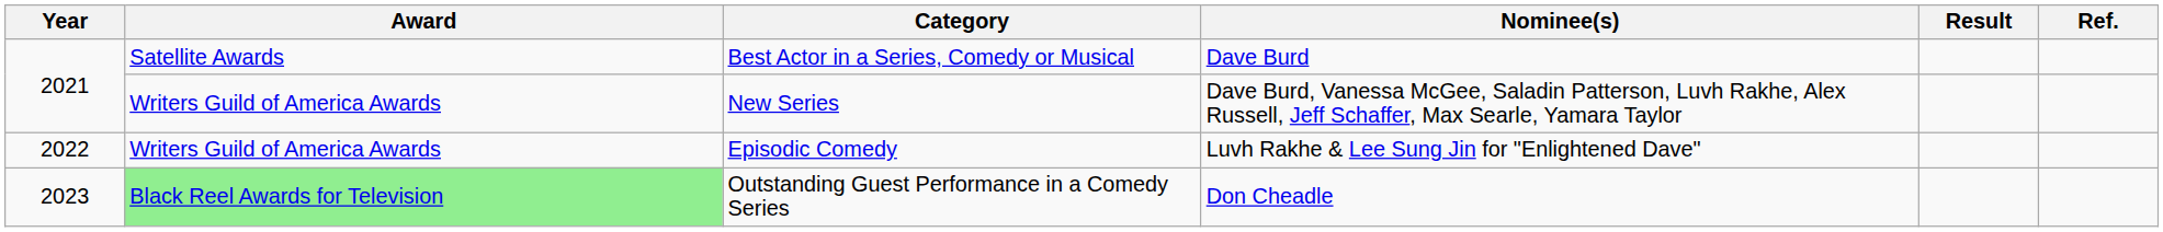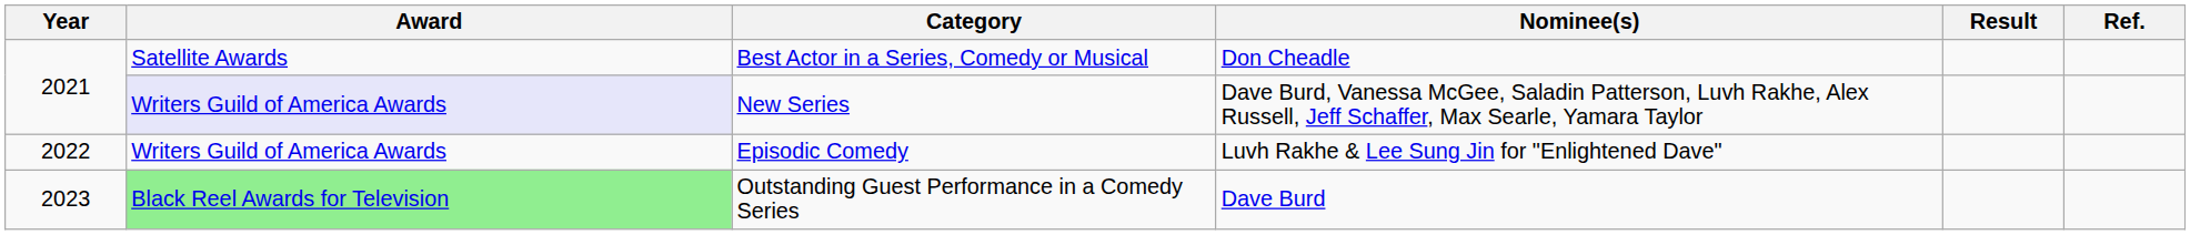Best Actor in a Series, Comedy or Musical | Nominee(s): Dave Burd -> Don Cheadle
New Series | Award: no background -> lavender background
Outstanding Guest Performance in a Comedy Series | Nominee(s): Don Cheadle -> Dave Burd
